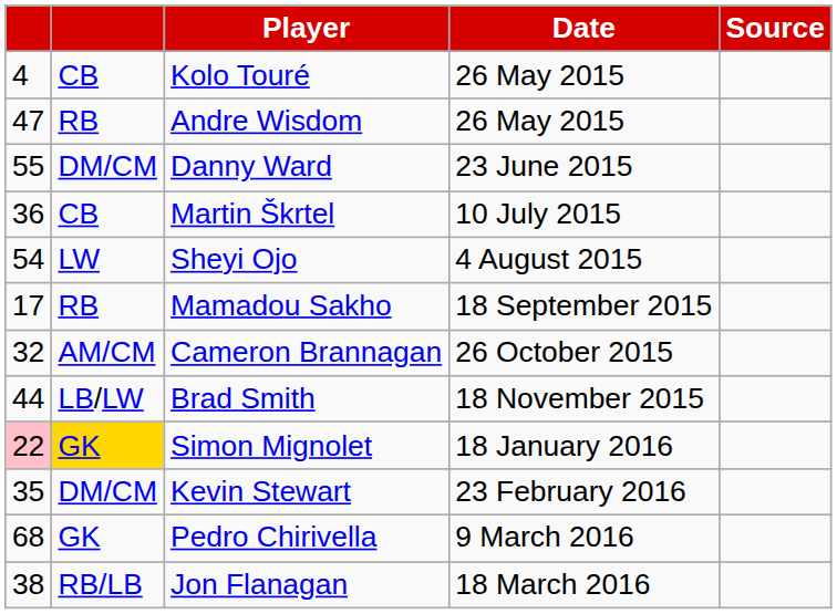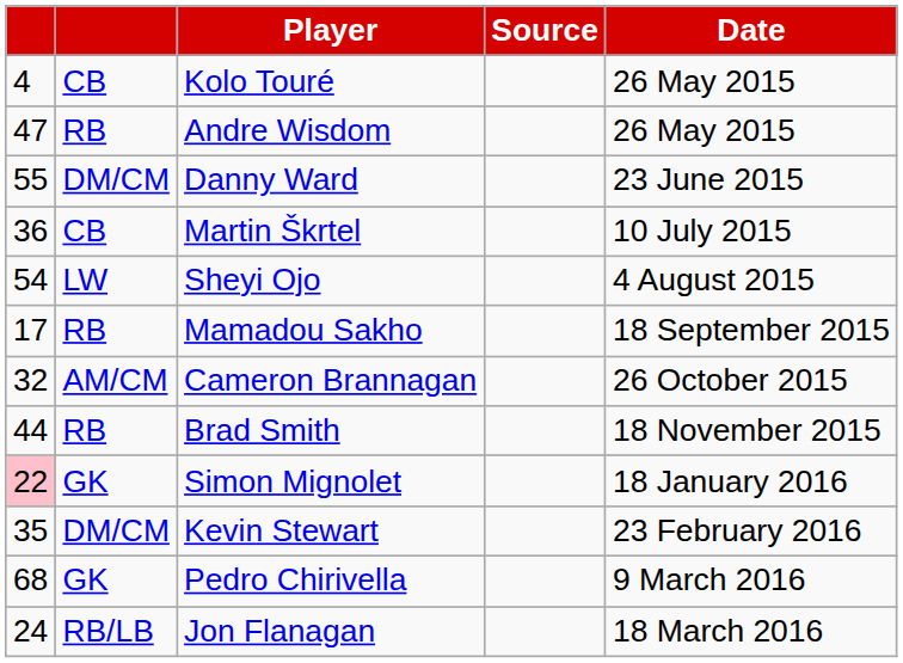columns swapped: Date <-> Source
Brad Smith | column 2: LB/LW -> RB
Simon Mignolet | column 2: gold background -> no background
Jon Flanagan | column 1: 38 -> 24
